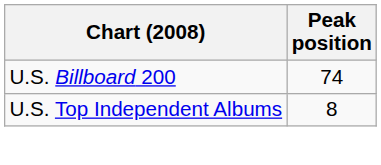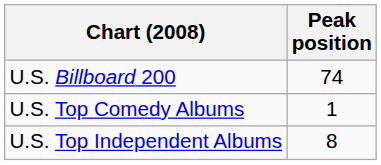+ row: U.S. Top Comedy Albums | 1
